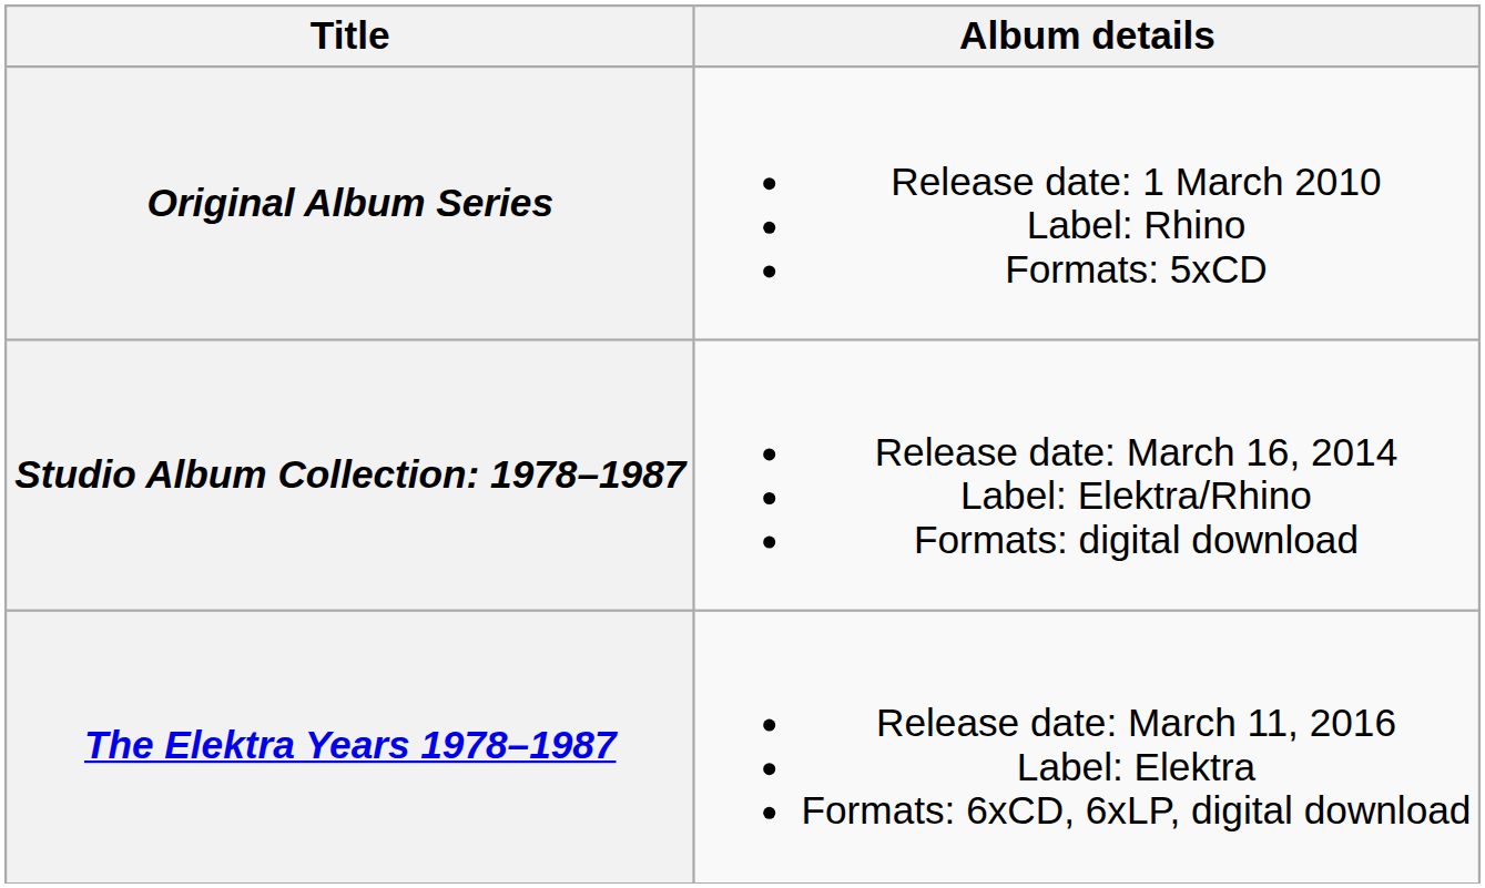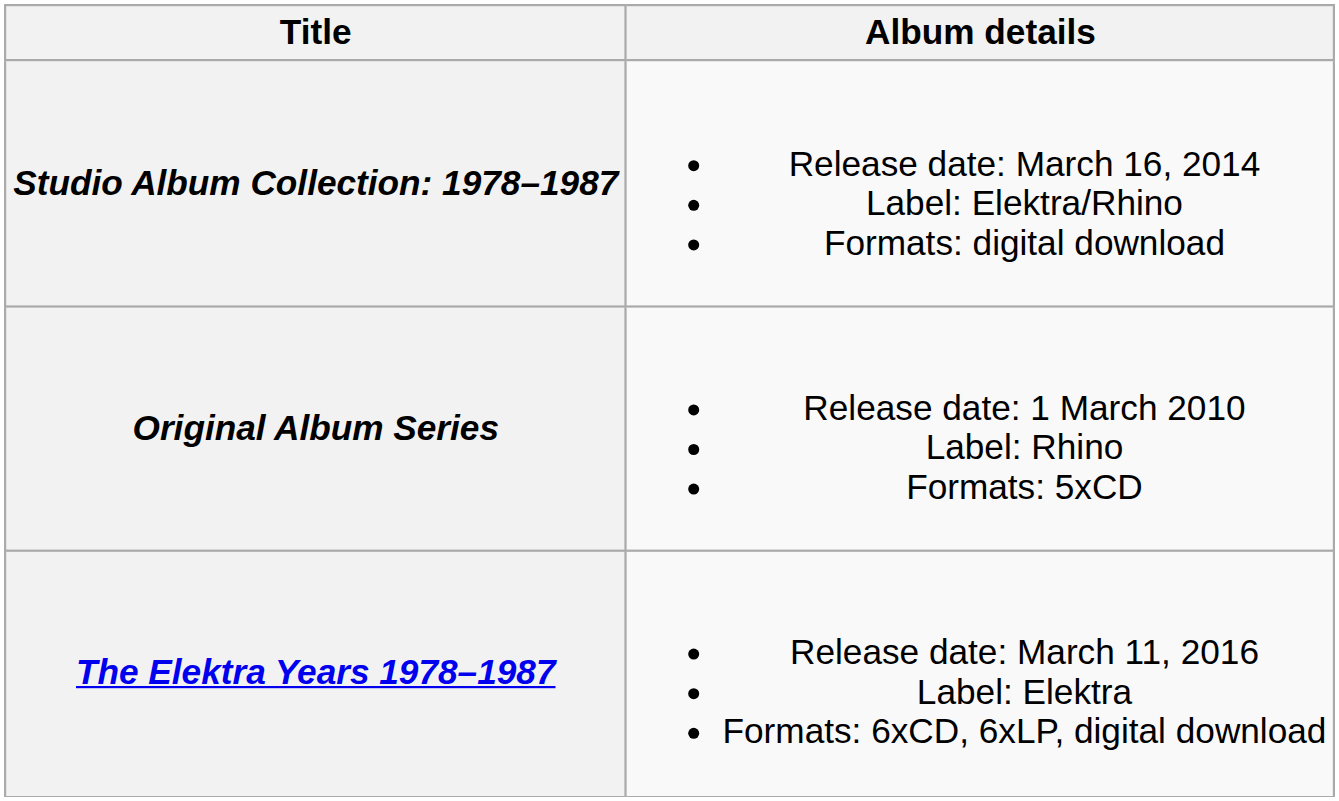rows swapped: Original Album Series <-> Studio Album Collection: 1978–1987
